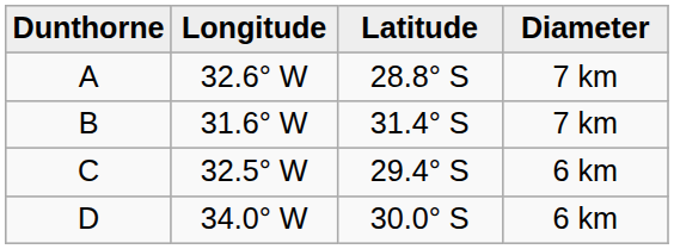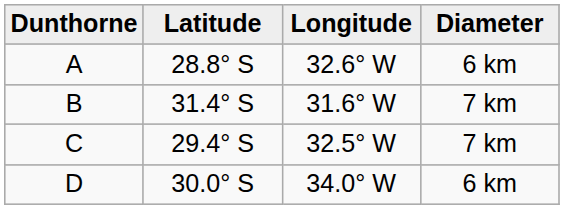columns swapped: Latitude <-> Longitude
A | Diameter: 7 km -> 6 km
C | Diameter: 6 km -> 7 km
